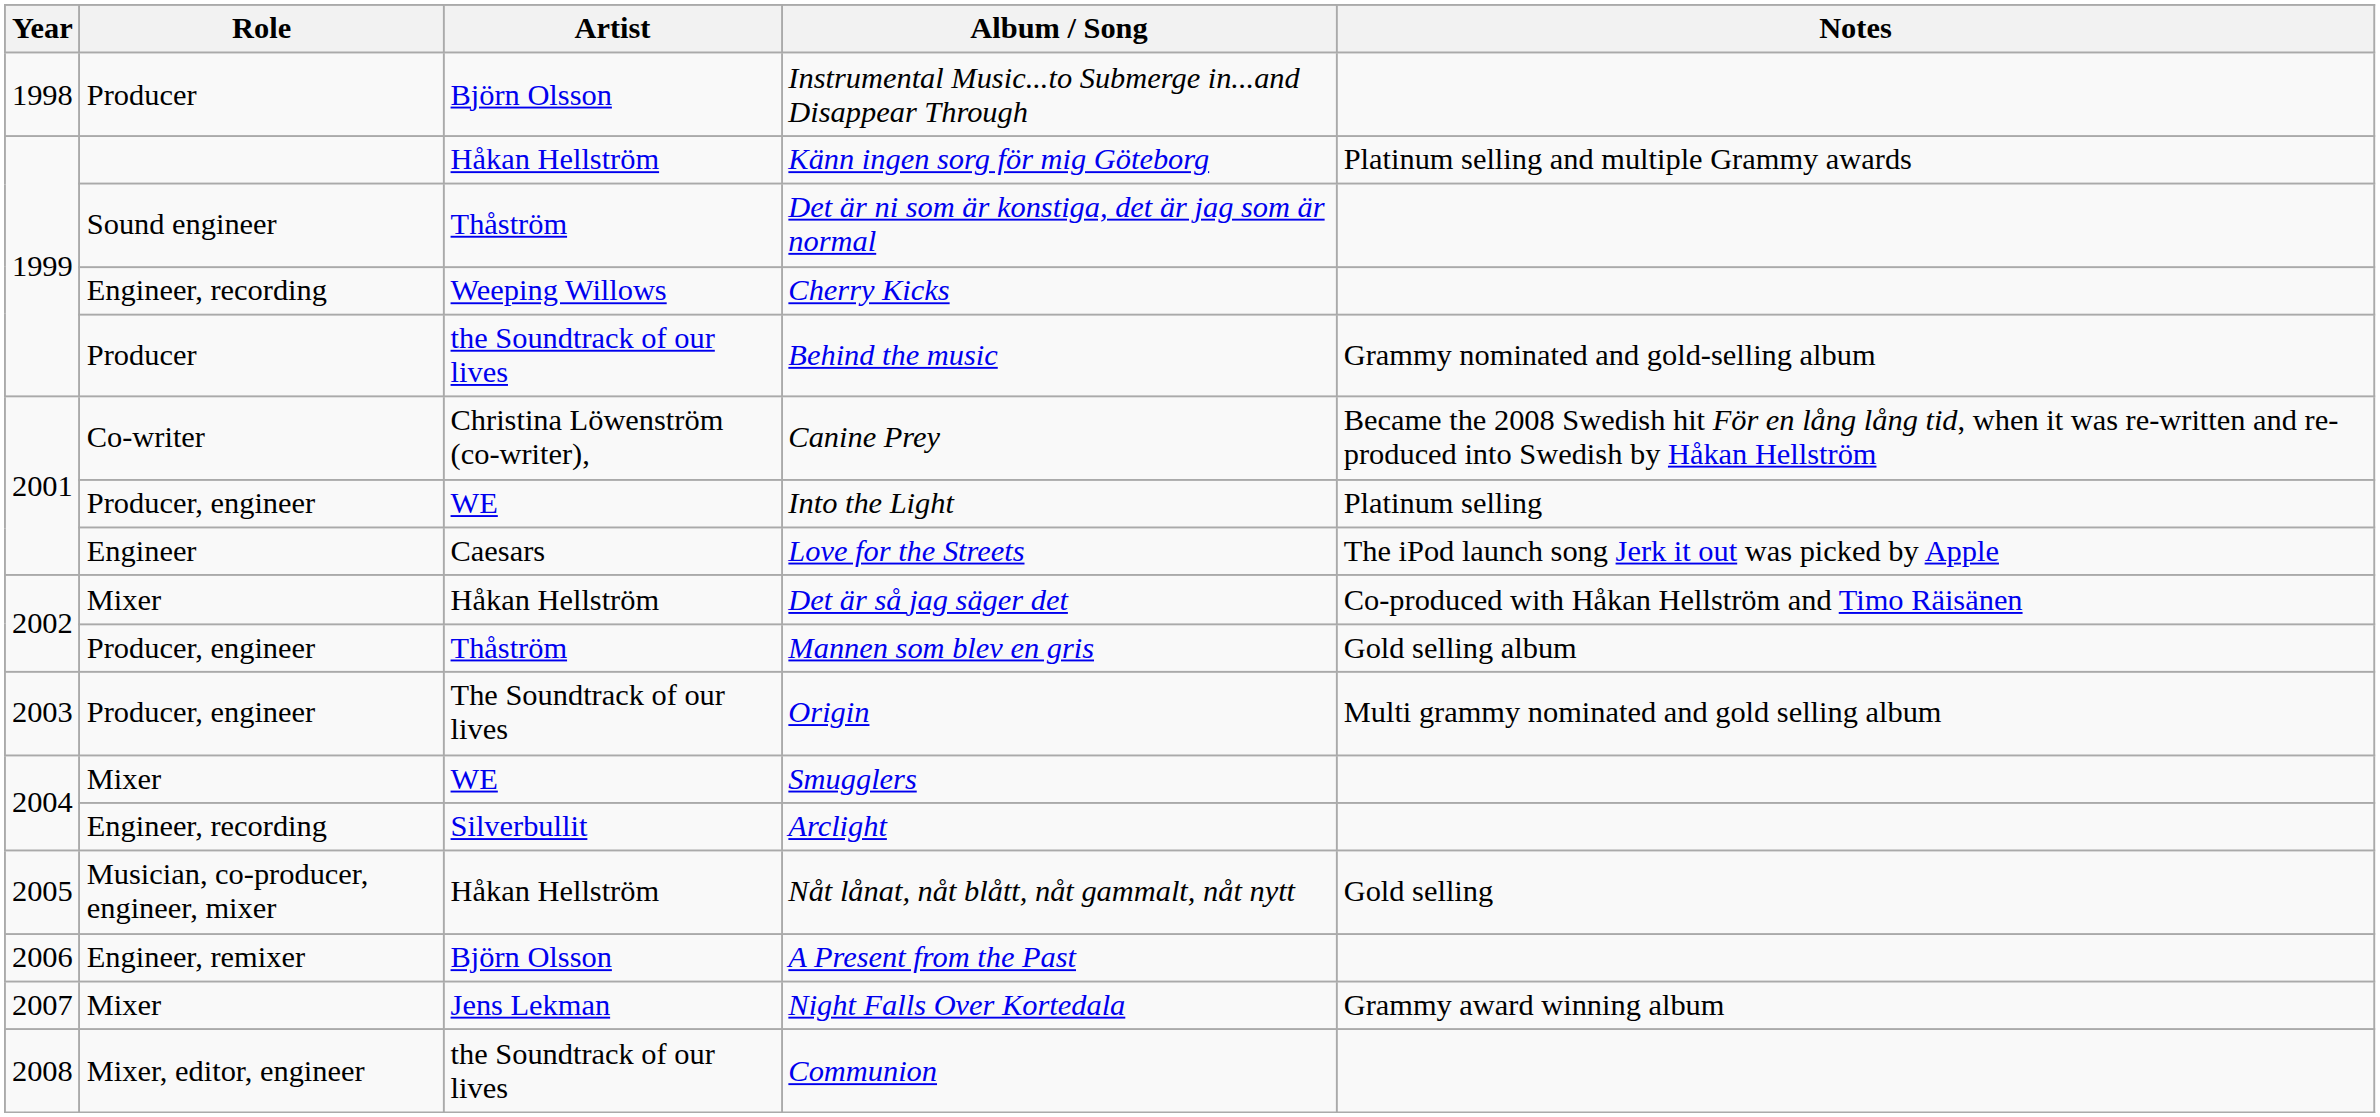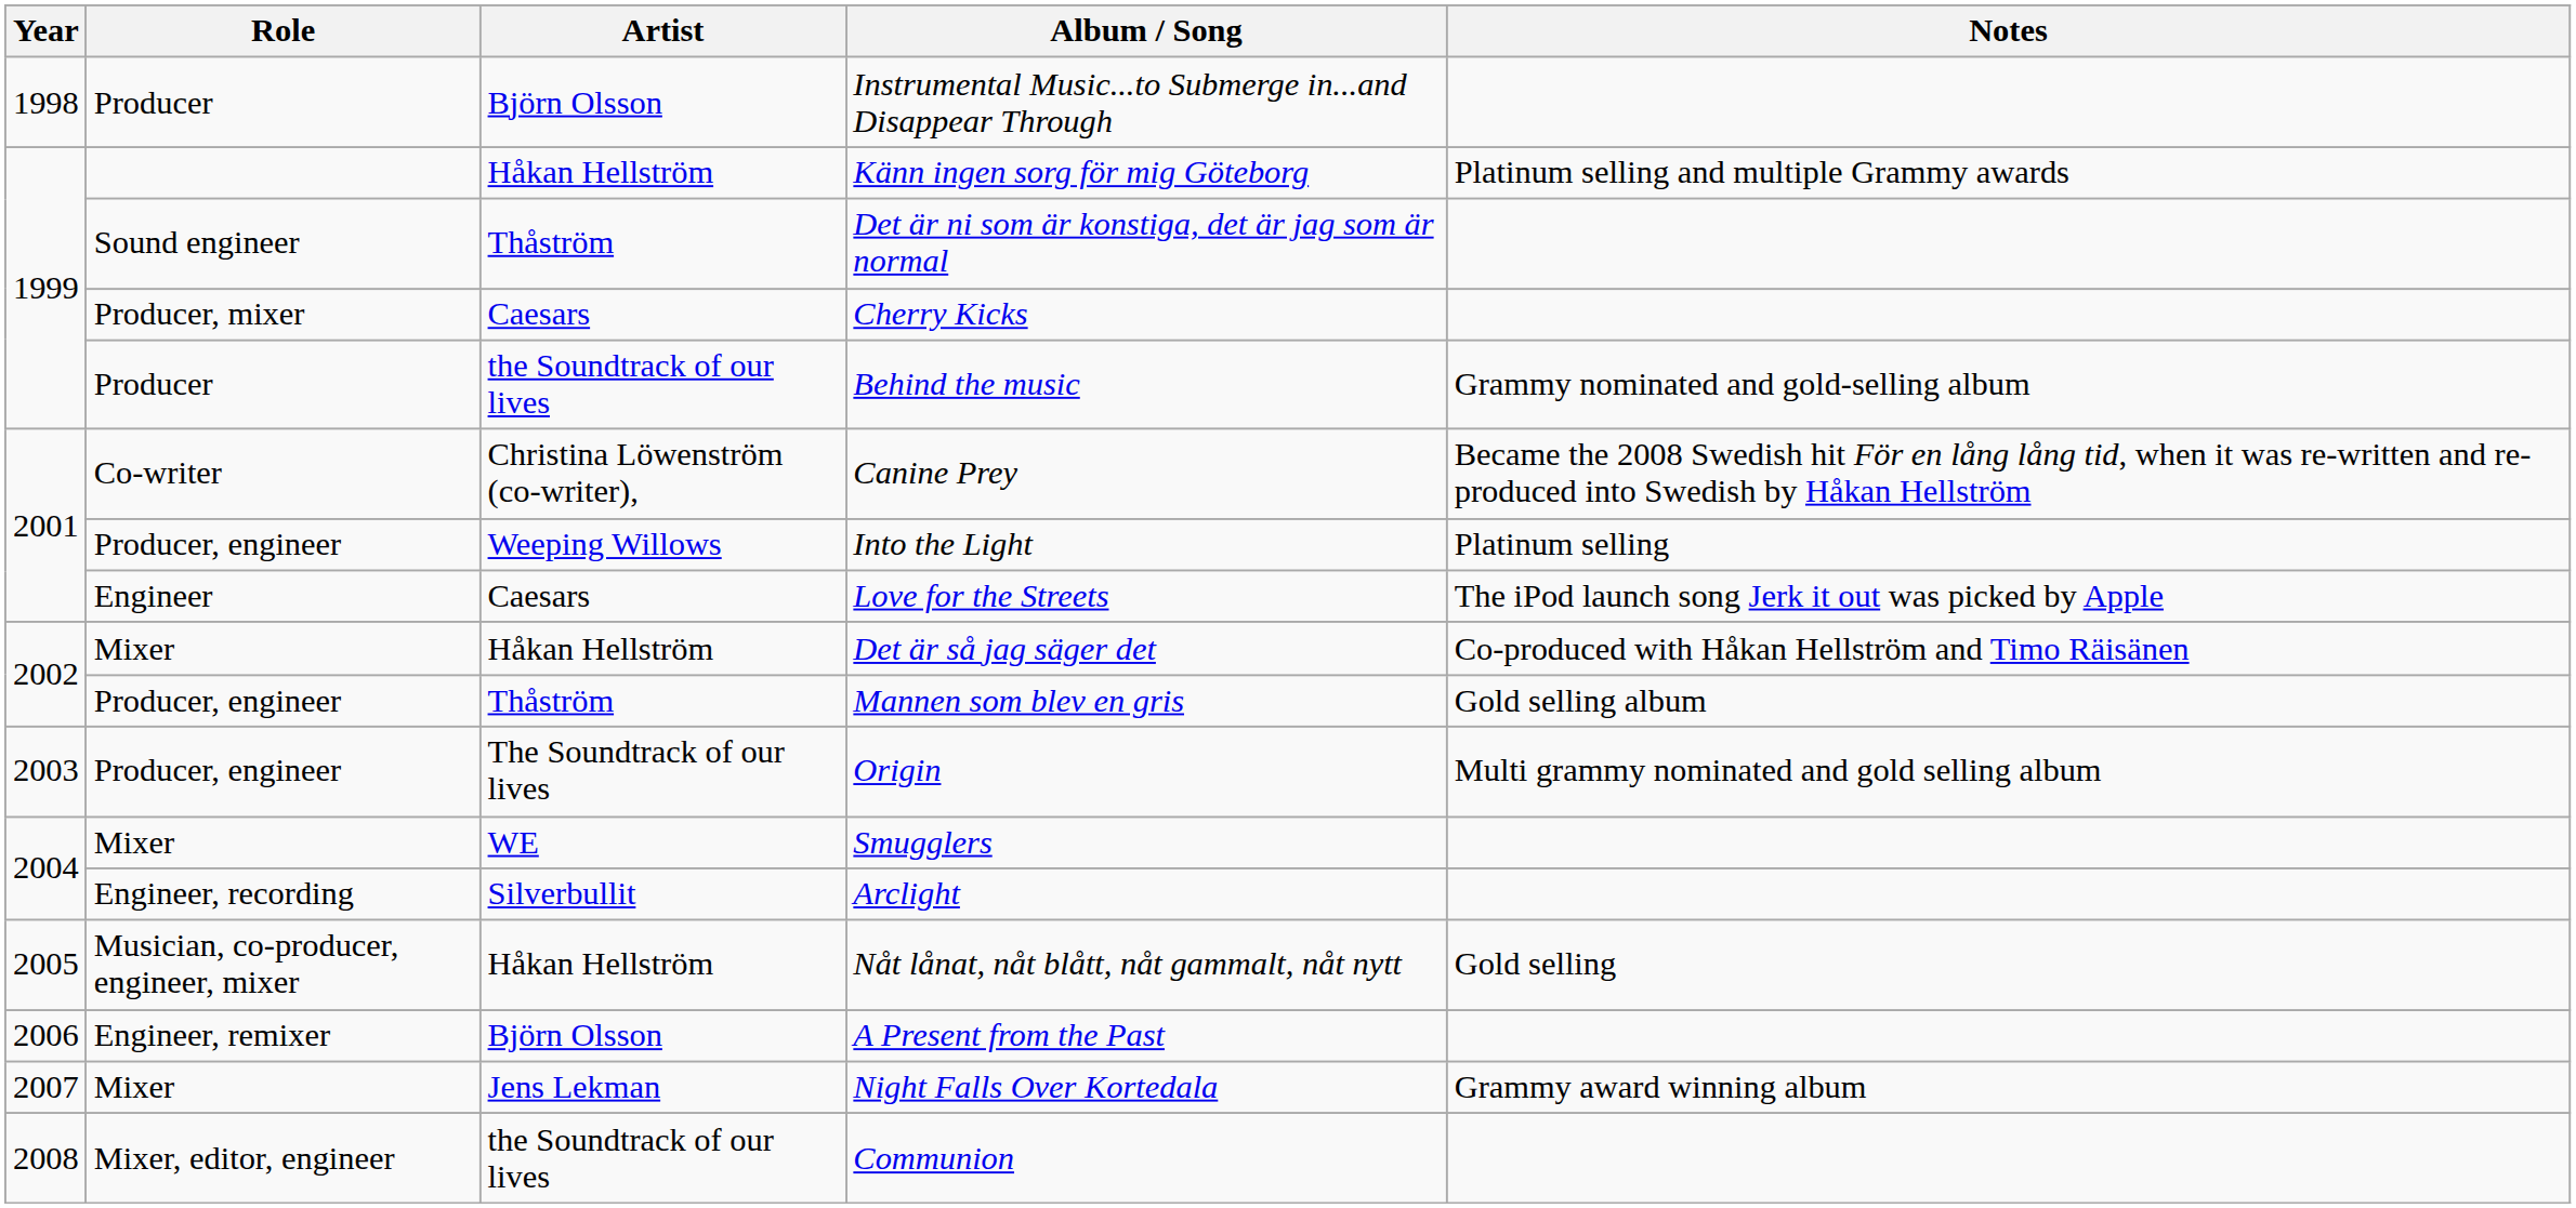Cherry Kicks | Role: Engineer, recording -> Producer, mixer
Cherry Kicks | Artist: Weeping Willows -> Caesars
Into the Light | Artist: WE -> Weeping Willows
